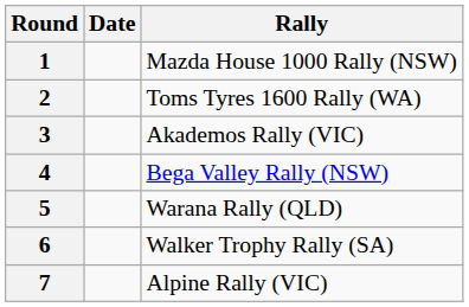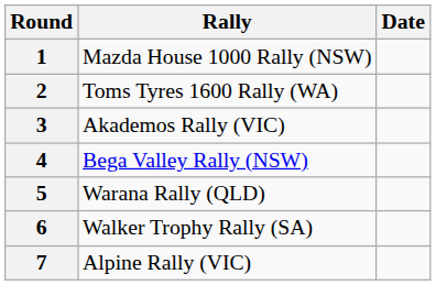columns swapped: Rally <-> Date
